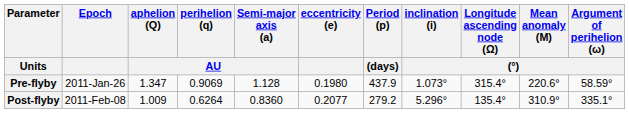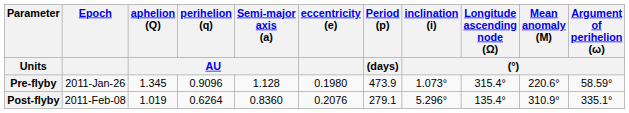Pre-flyby | aphelion (Q) / AU: 1.347 -> 1.345
Pre-flyby | perihelion (q) / AU: 0.9069 -> 0.9096
Pre-flyby | Period (p) / (days): 437.9 -> 473.9
Post-flyby | aphelion (Q) / AU: 1.009 -> 1.019
Post-flyby | eccentricity (e): 0.2077 -> 0.2076
Post-flyby | Period (p) / (days): 279.2 -> 279.1
